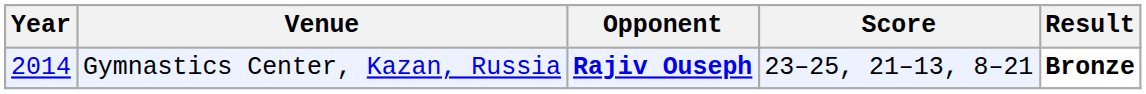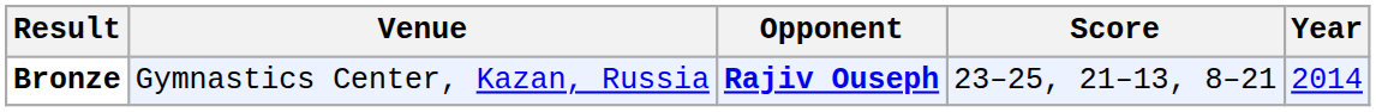columns swapped: Year <-> Result
